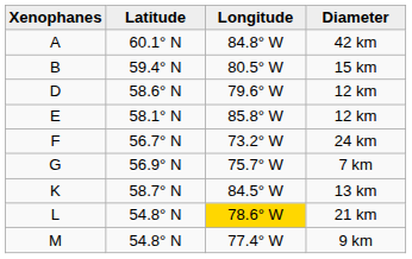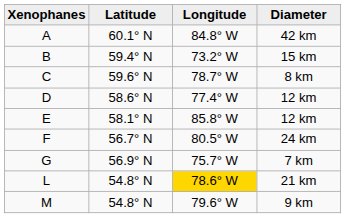15 km | Longitude: 80.5° W -> 73.2° W
+ row: C | 59.6° N | 78.7° W | 8 km
D / 12 km | Longitude: 79.6° W -> 77.4° W
24 km | Longitude: 73.2° W -> 80.5° W
- row: K | 58.7° N | 84.5° W | 13 km
9 km | Longitude: 77.4° W -> 79.6° W
